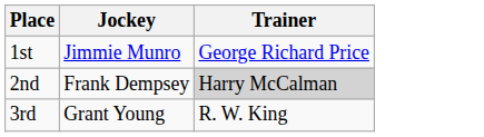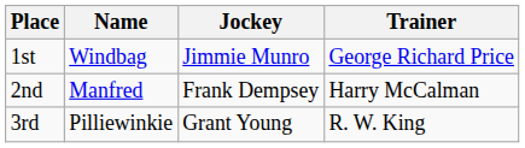+ column: Name | Windbag | Manfred | Pilliewinkie
2nd | Trainer: lightgrey background -> no background
